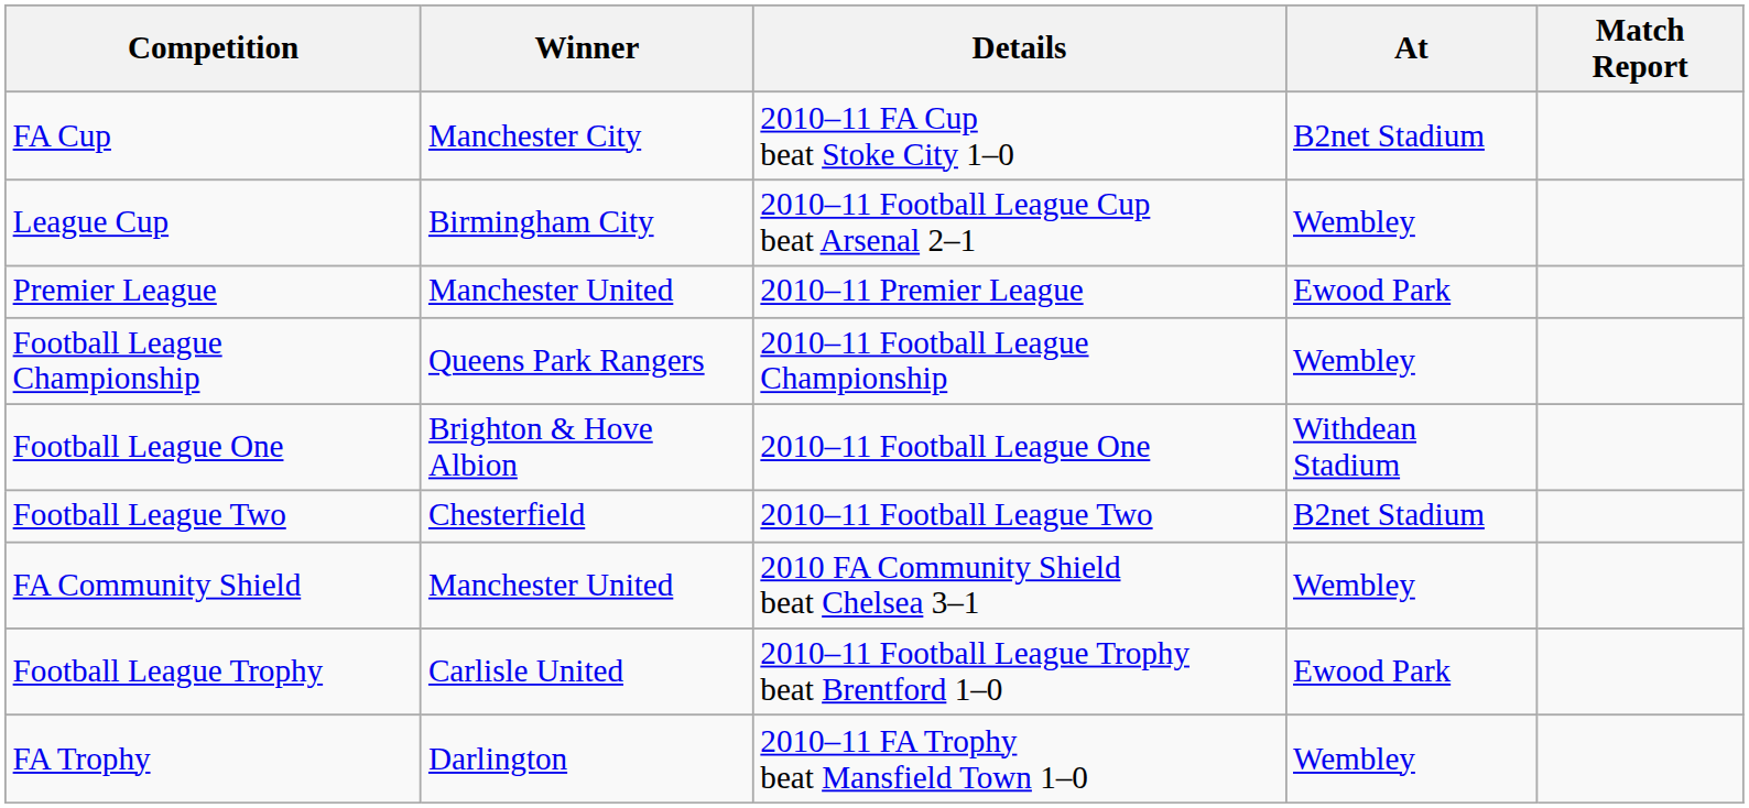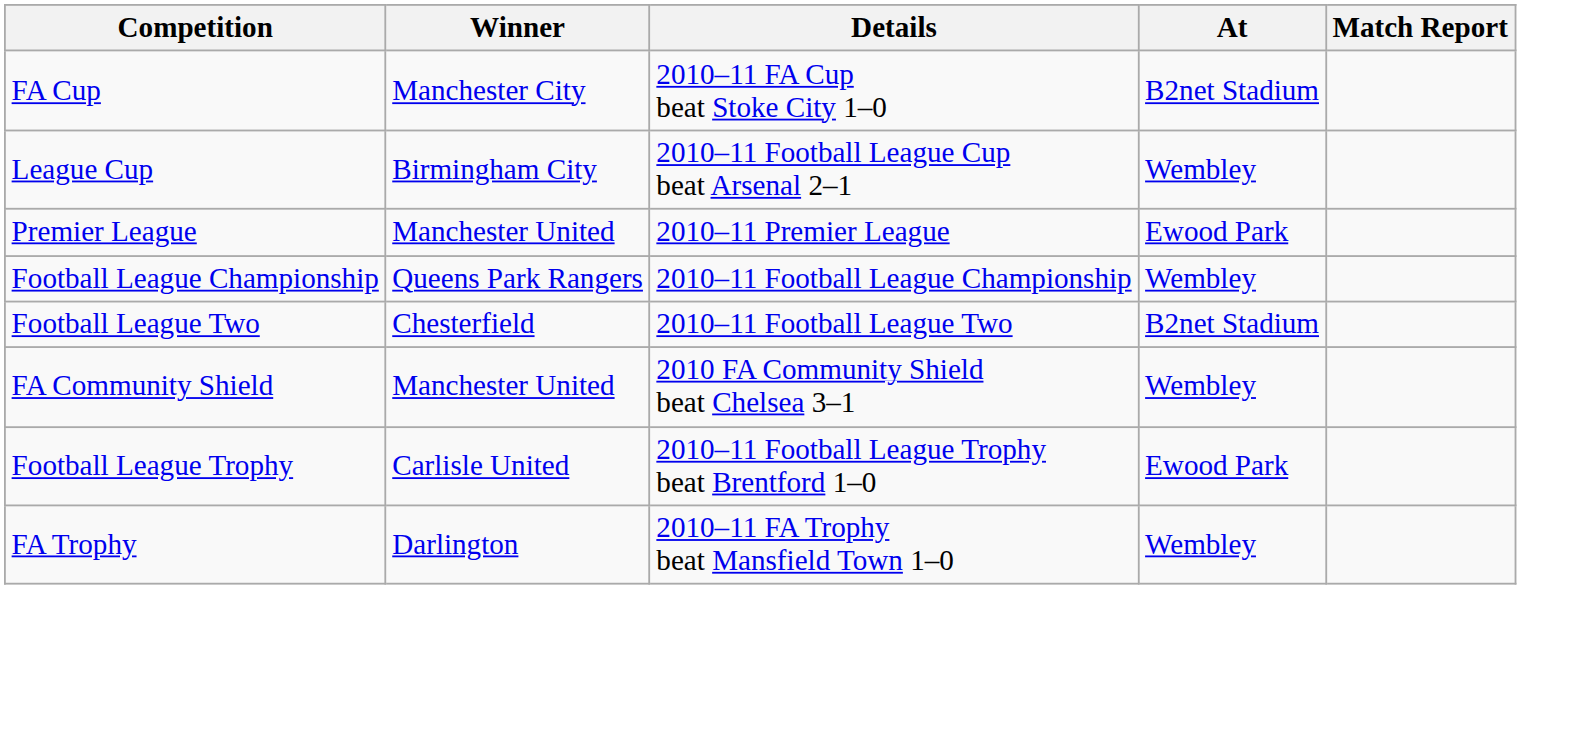- row: Football League One | Brighton & Hove Albion | 2010–11 Football League One | Withdean Stadium
